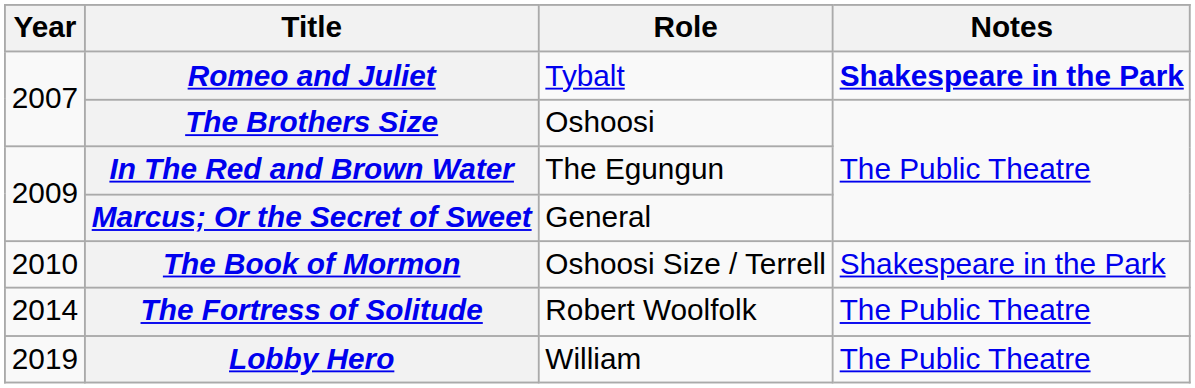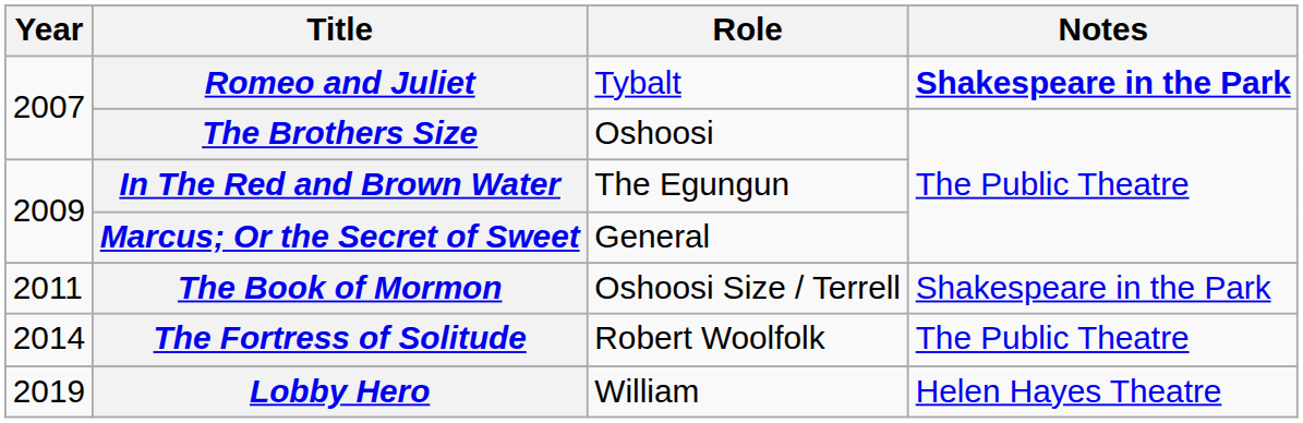The Book of Mormon | Year: 2010 -> 2011
Lobby Hero | Notes: The Public Theatre -> Helen Hayes Theatre
